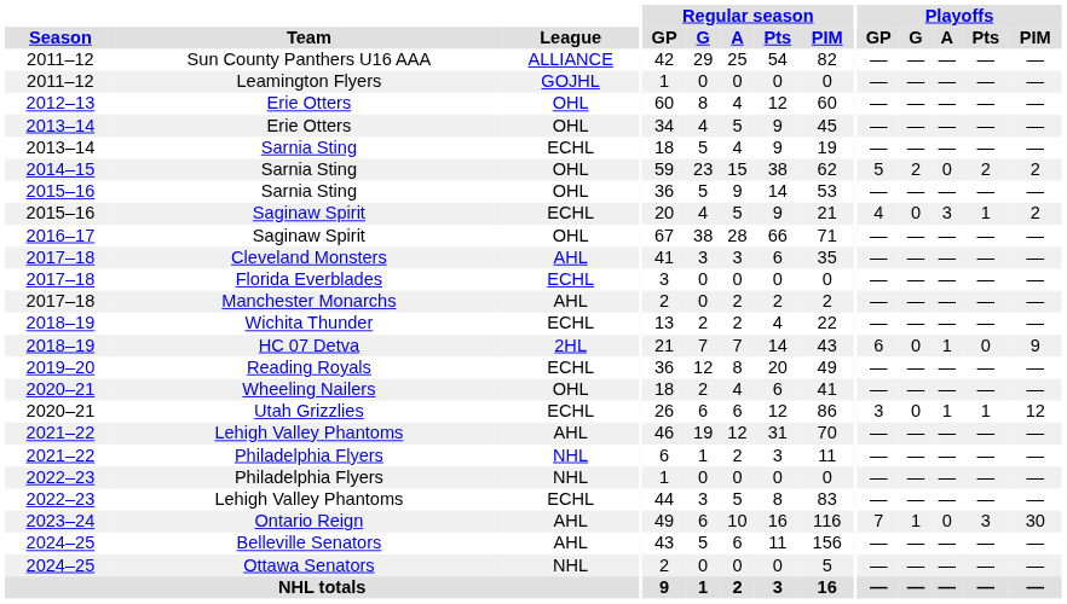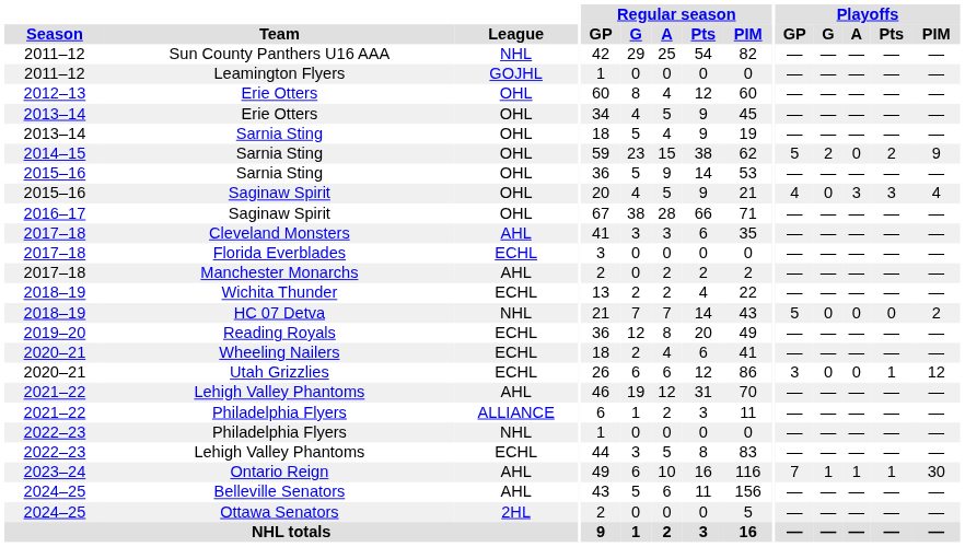Sun County Panthers U16 AAA | League: ALLIANCE -> NHL
2013–14 / Sarnia Sting | League: ECHL -> OHL
2014–15 / Sarnia Sting | Playoffs / PIM: 2 -> 9
2015–16 / Saginaw Spirit | League: ECHL -> OHL
2015–16 / Saginaw Spirit | Playoffs / Pts: 1 -> 3
2015–16 / Saginaw Spirit | Playoffs / PIM: 2 -> 4
HC 07 Detva | League: 2HL -> NHL
HC 07 Detva | Playoffs / GP: 6 -> 5
HC 07 Detva | Playoffs / A: 1 -> 0
HC 07 Detva | Playoffs / PIM: 9 -> 2
Wheeling Nailers | League: OHL -> ECHL
Utah Grizzlies | Playoffs / A: 1 -> 0
2021–22 / Philadelphia Flyers | League: NHL -> ALLIANCE
Ontario Reign | Playoffs / A: 0 -> 1
Ontario Reign | Playoffs / Pts: 3 -> 1
Ottawa Senators | League: NHL -> 2HL
